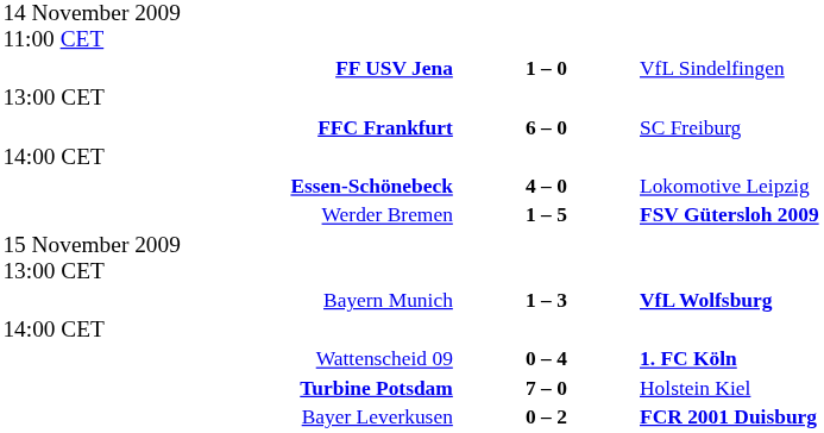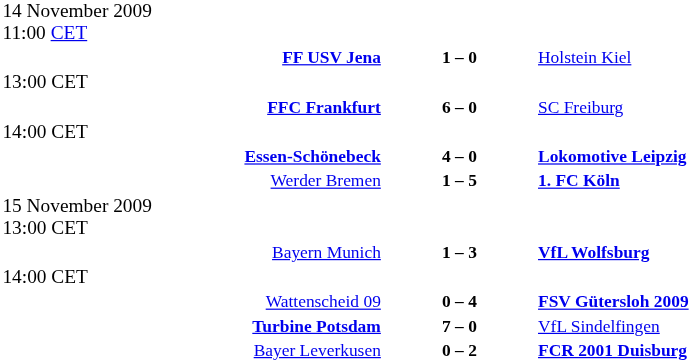FF USV Jena | column 3: VfL Sindelfingen -> Holstein Kiel
Essen-Schönebeck | column 3: normal -> bold
Werder Bremen | column 3: FSV Gütersloh 2009 -> 1. FC Köln
Wattenscheid 09 | column 3: 1. FC Köln -> FSV Gütersloh 2009
Turbine Potsdam | column 3: Holstein Kiel -> VfL Sindelfingen
